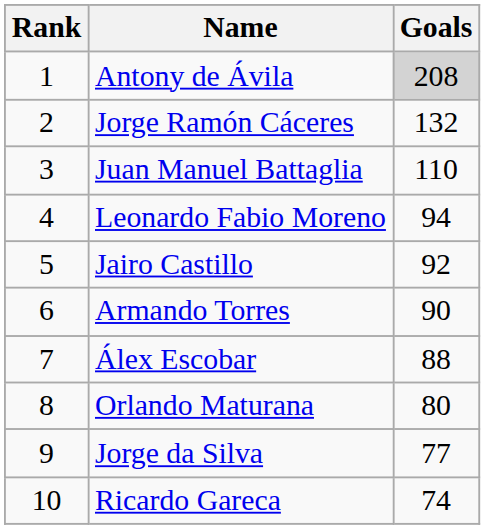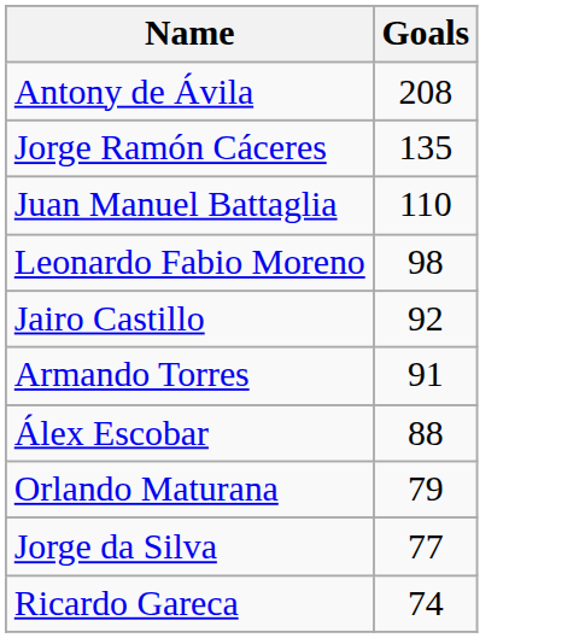- column: Rank | 1 | 2 | 3 | 4 | 5 | 6 | 7 | 8 | 9 | 10
Antony de Ávila | Goals: lightgrey background -> no background
Jorge Ramón Cáceres | Goals: 132 -> 135
Leonardo Fabio Moreno | Goals: 94 -> 98
Armando Torres | Goals: 90 -> 91
Orlando Maturana | Goals: 80 -> 79
